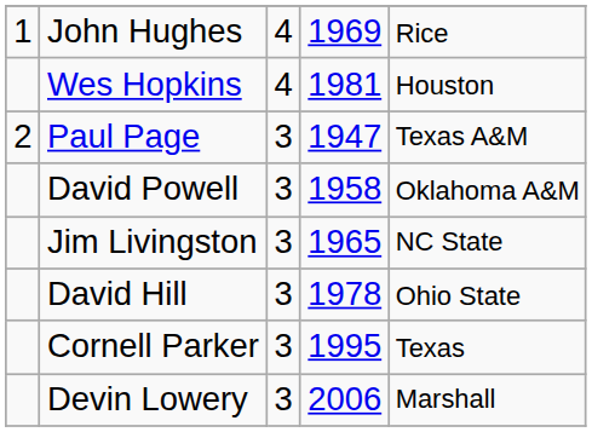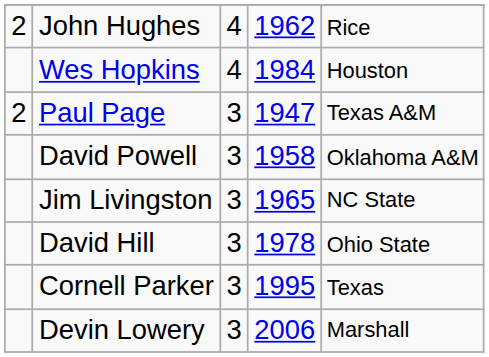John Hughes | column 1: 1 -> 2
John Hughes | column 4: 1969 -> 1962
Wes Hopkins | column 4: 1981 -> 1984
